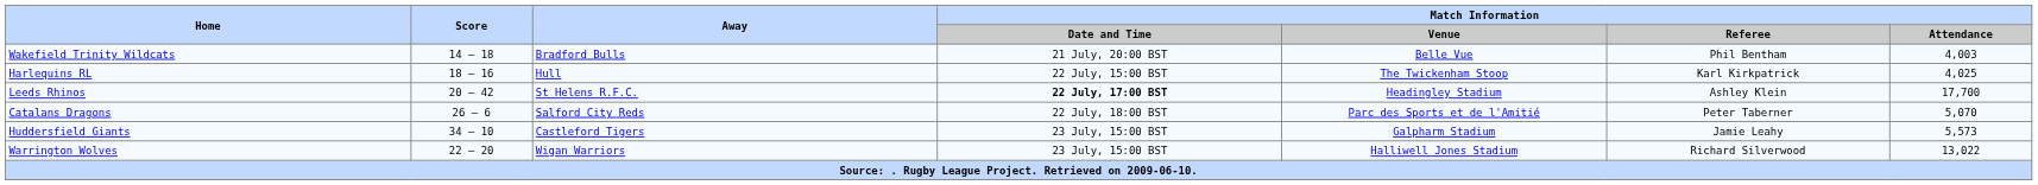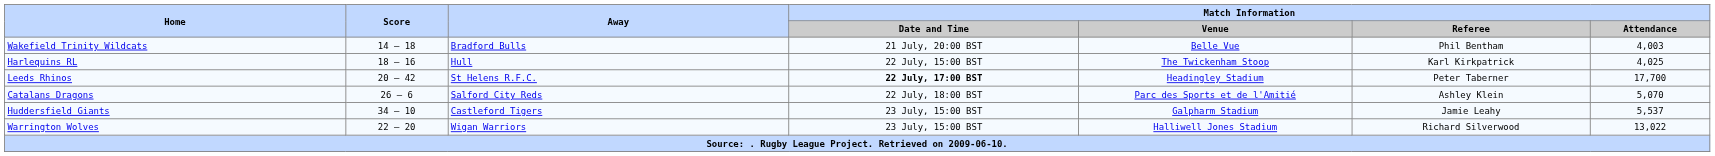Leeds Rhinos | Match Information / Referee: Ashley Klein -> Peter Taberner
Catalans Dragons | Match Information / Referee: Peter Taberner -> Ashley Klein
Huddersfield Giants | Match Information / Attendance: 5,573 -> 5,537
